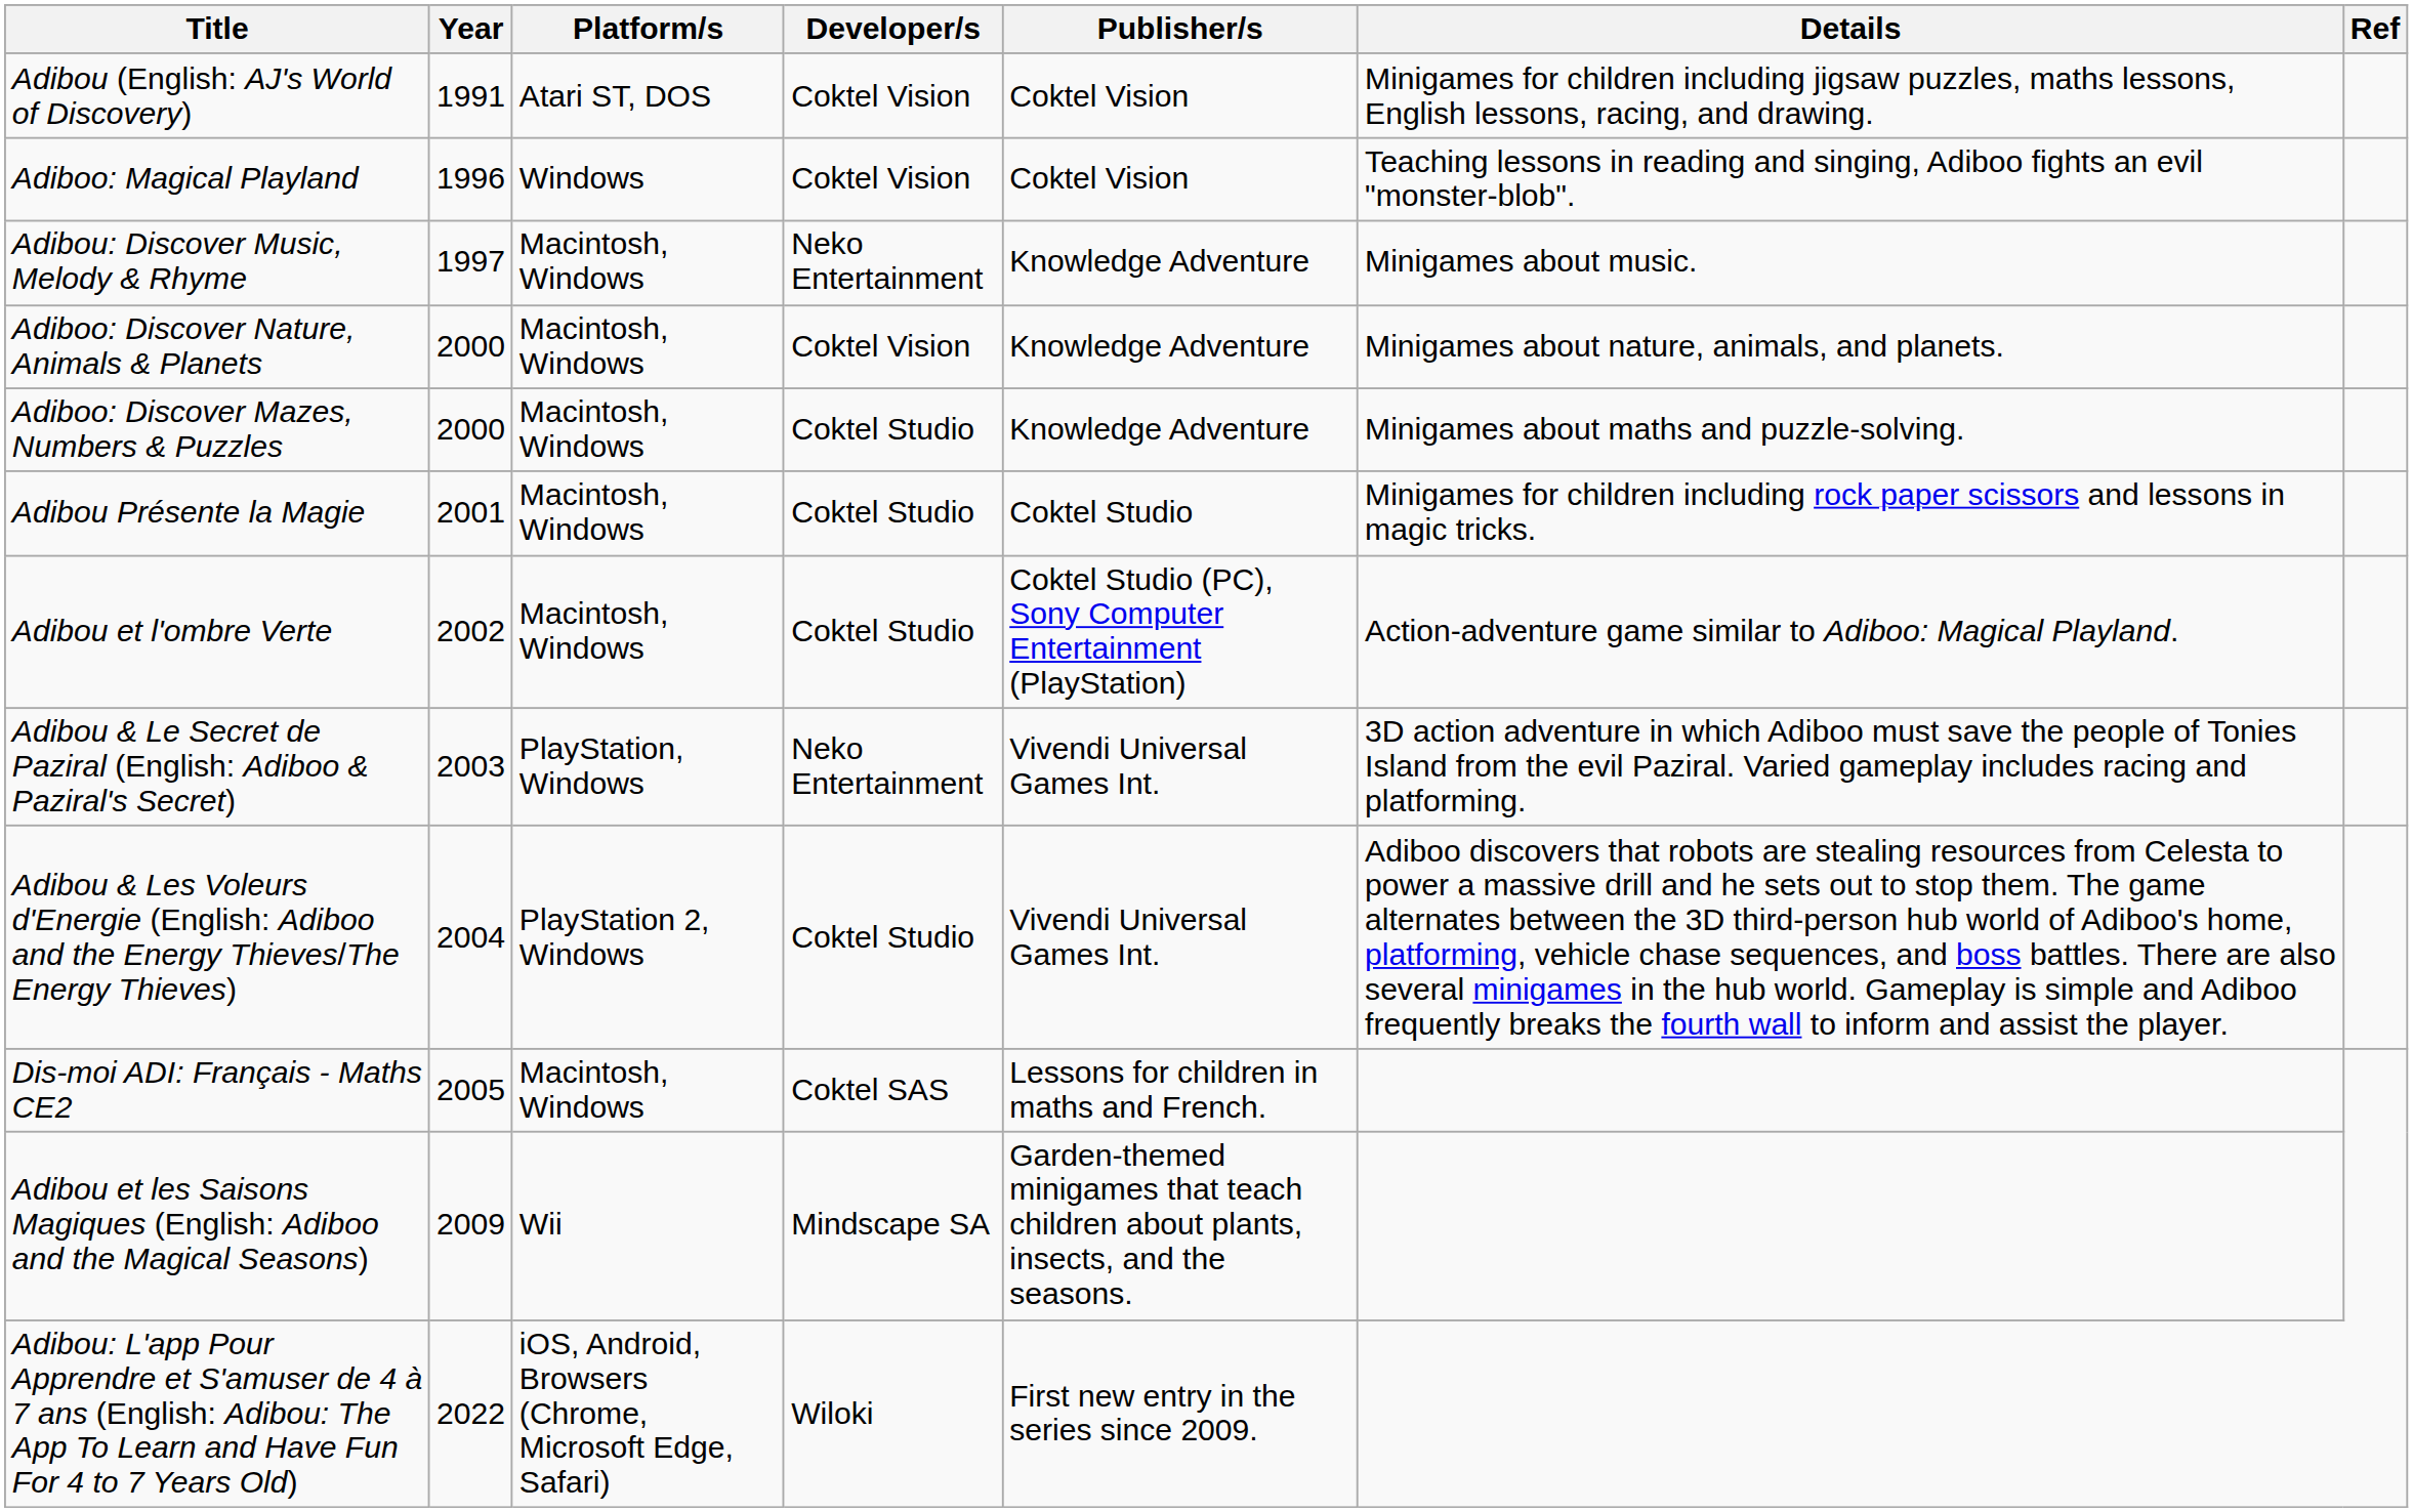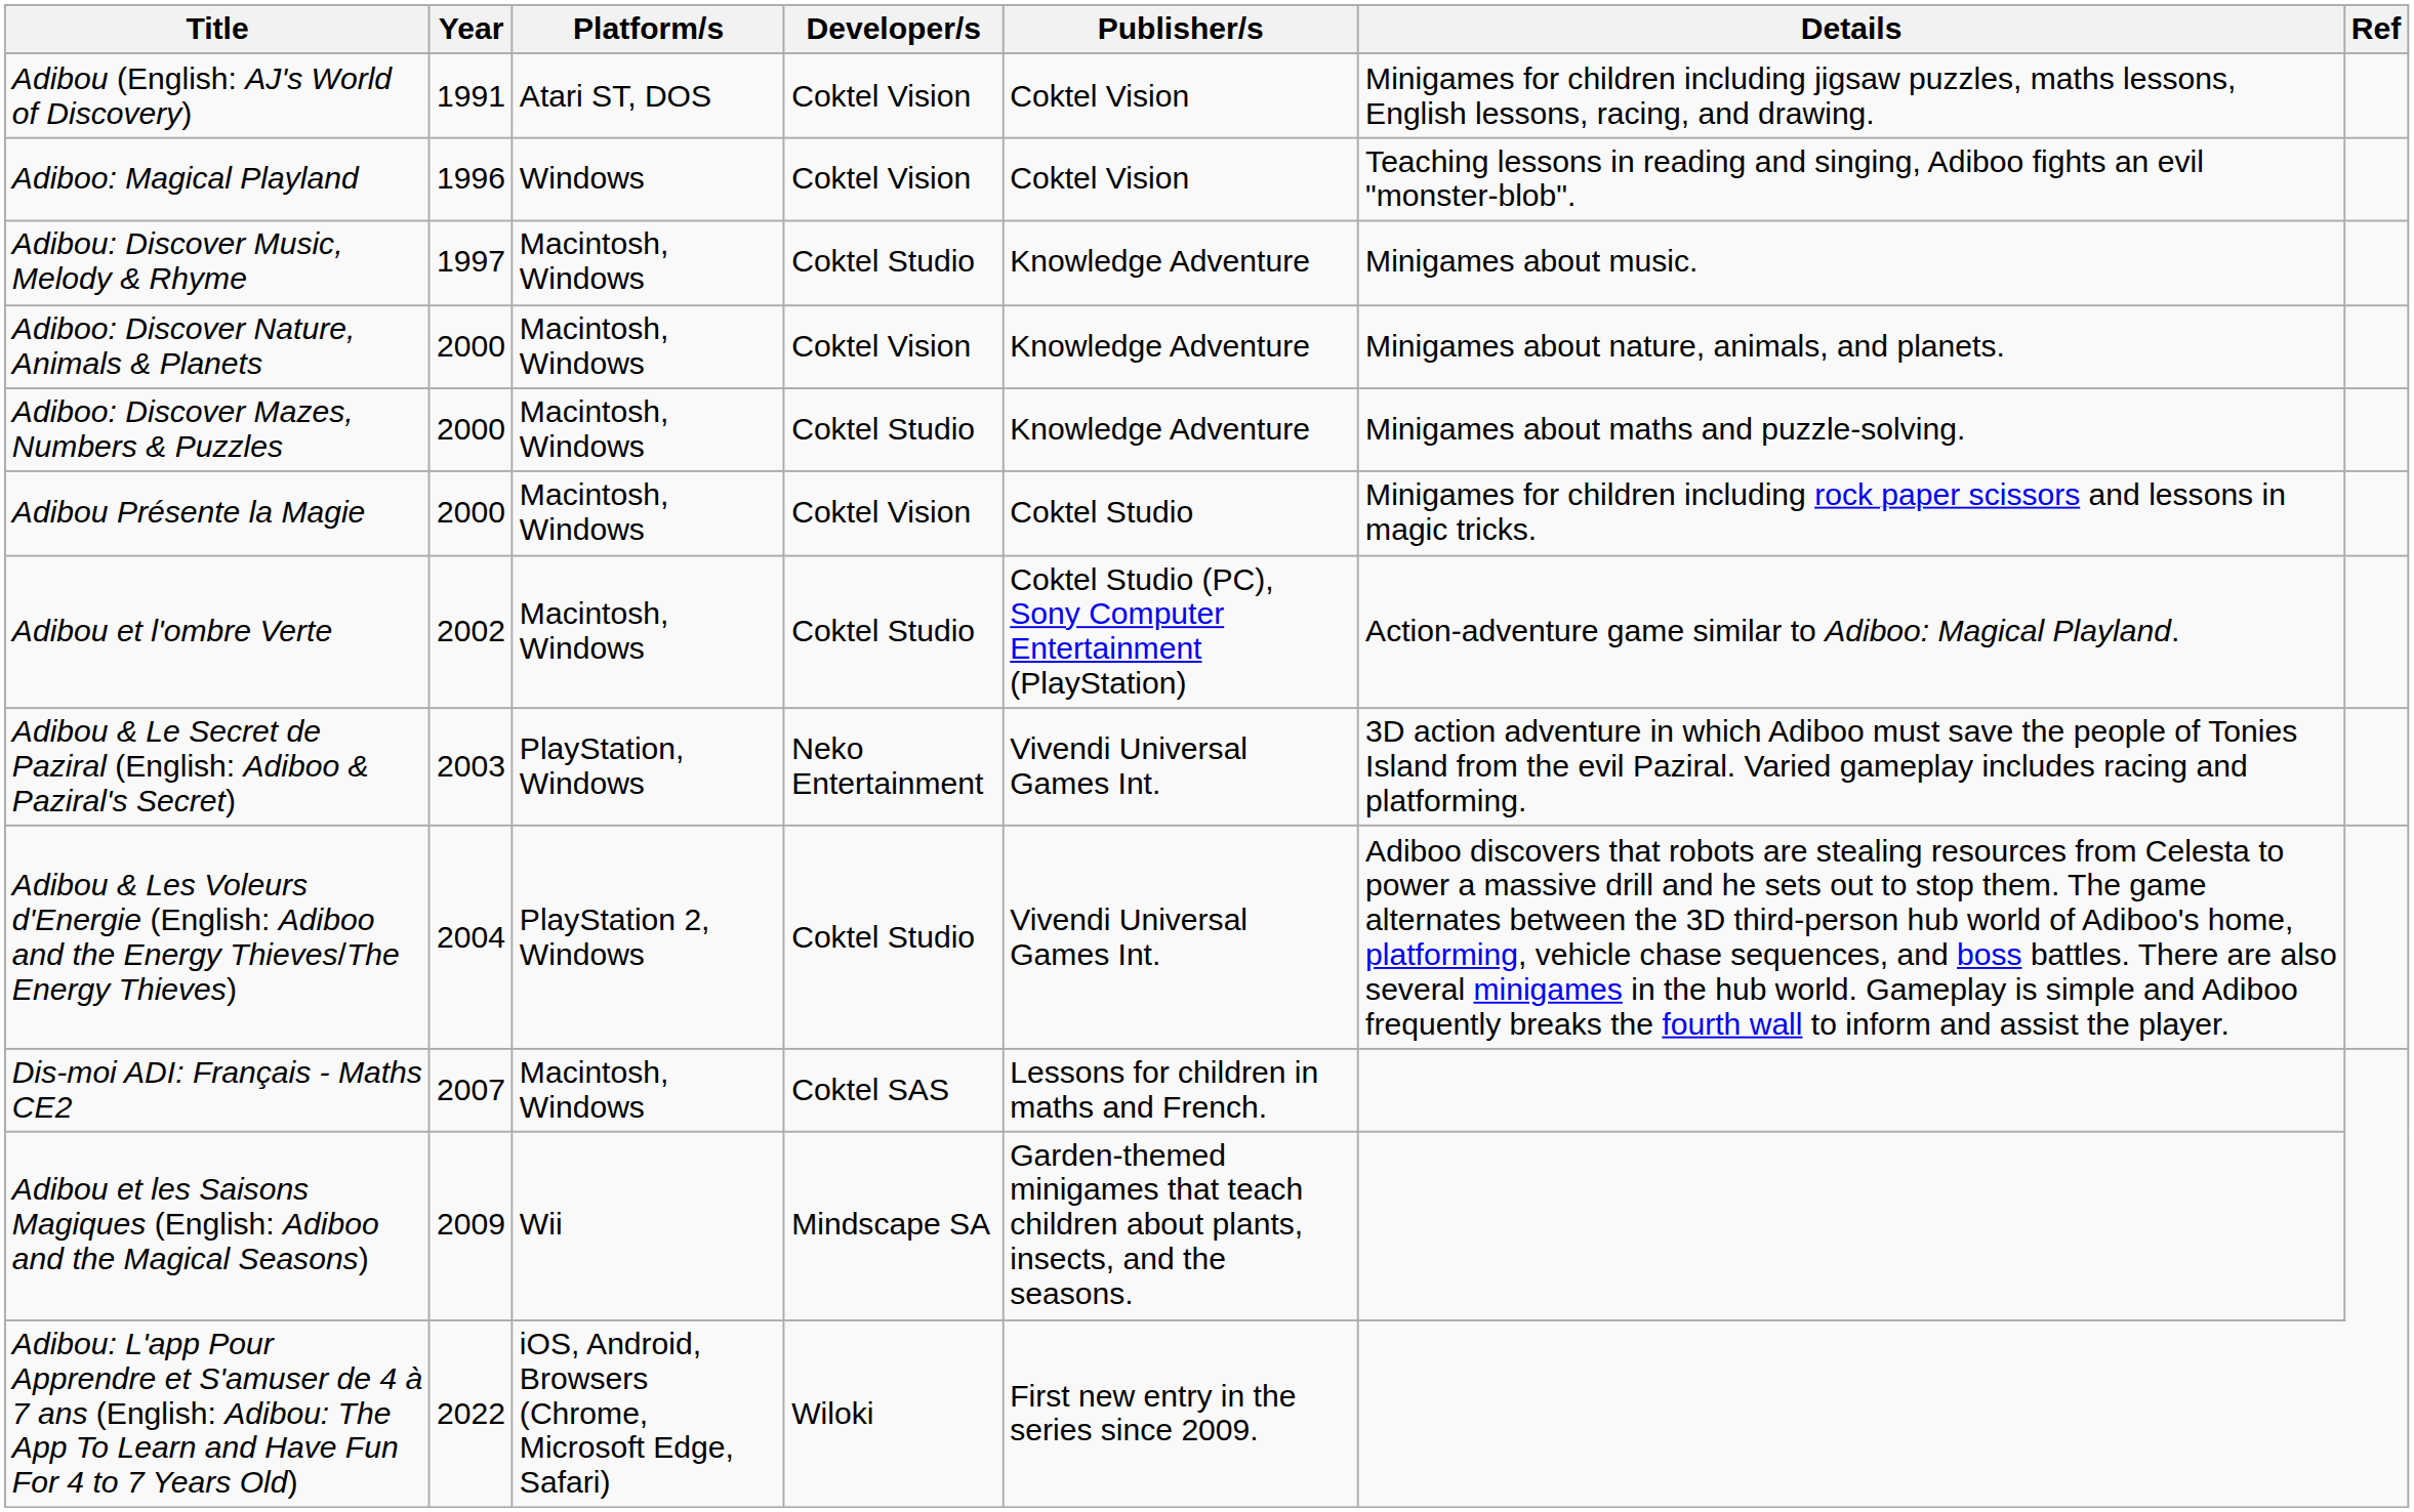Adibou: Discover Music, Melody & Rhyme | Developer/s: Neko Entertainment -> Coktel Studio
Adibou Présente la Magie | Year: 2001 -> 2000
Adibou Présente la Magie | Developer/s: Coktel Studio -> Coktel Vision
Dis-moi ADI: Français - Maths CE2 | Year: 2005 -> 2007
